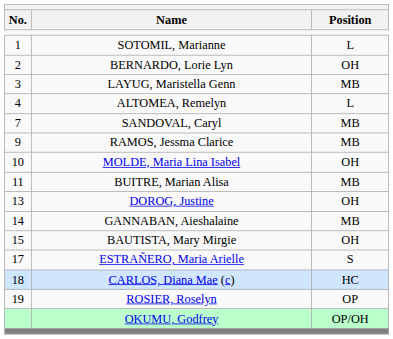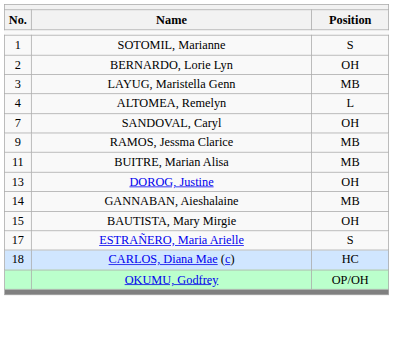SOTOMIL, Marianne | Position: L -> S
SANDOVAL, Caryl | Position: MB -> OH
- row: 10 | MOLDE, Maria Lina Isabel | OH
- row: 19 | ROSIER, Roselyn | OP
